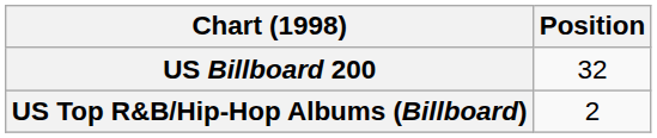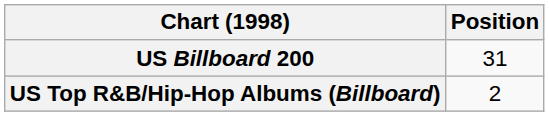US Billboard 200 | Position: 32 -> 31
